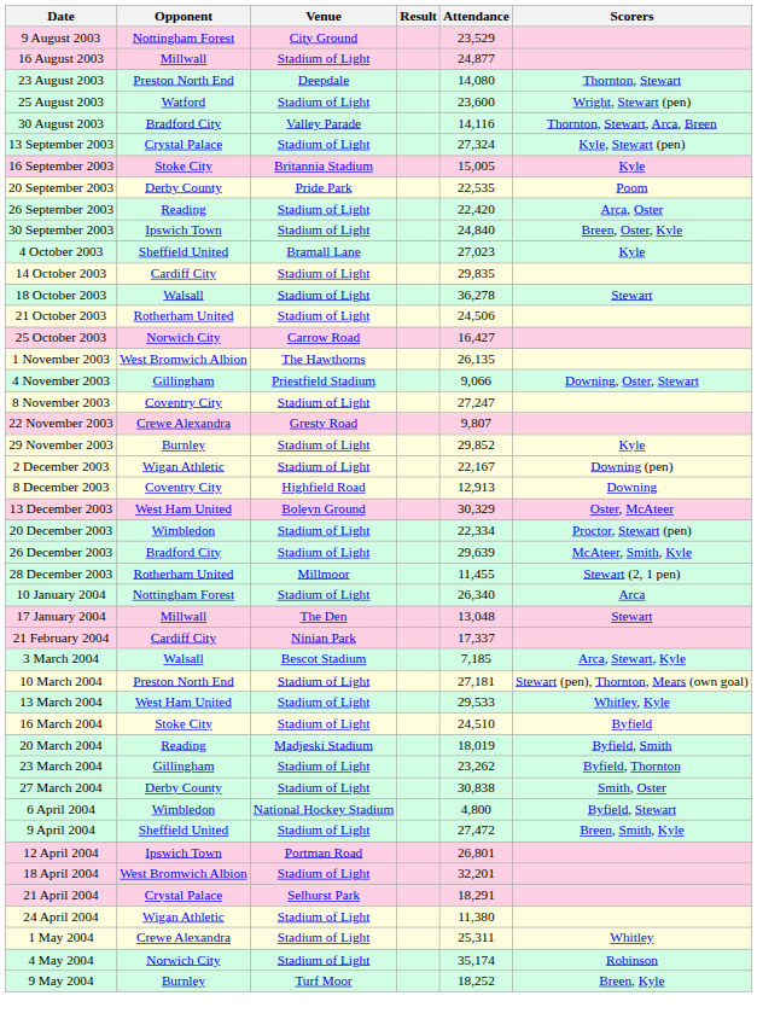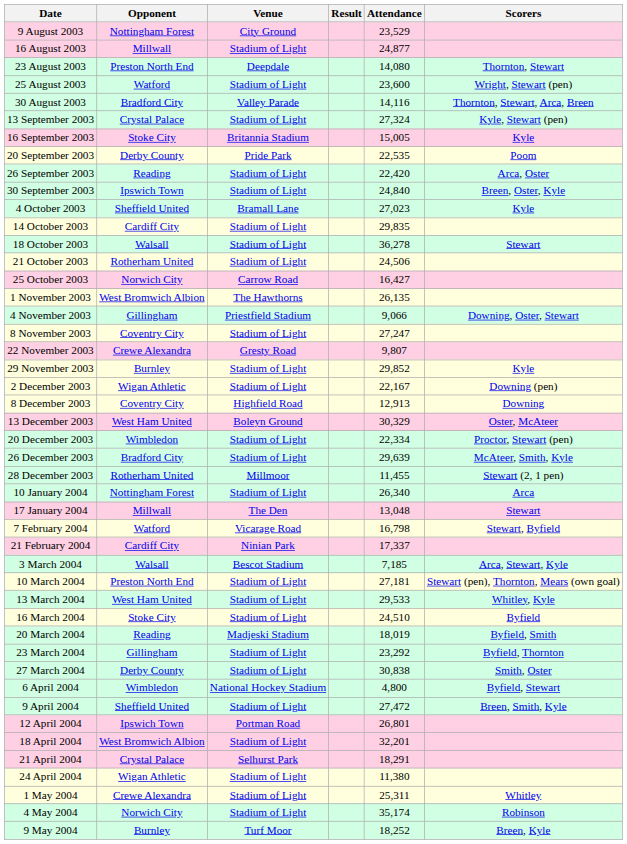+ row: 7 February 2004 | Watford | Vicarage Road | 16,798 | Stewart, Byfield
23 March 2004 | Attendance: 23,262 -> 23,292
